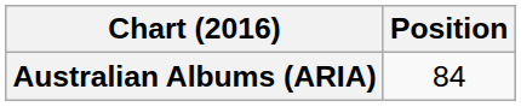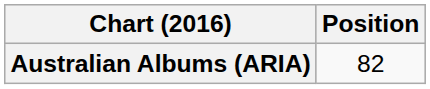Australian Albums (ARIA) | Position: 84 -> 82
